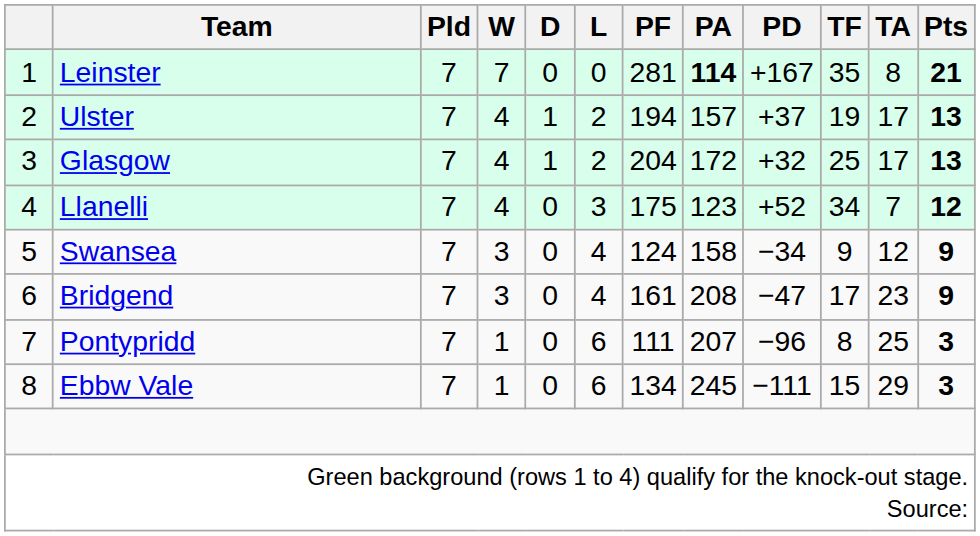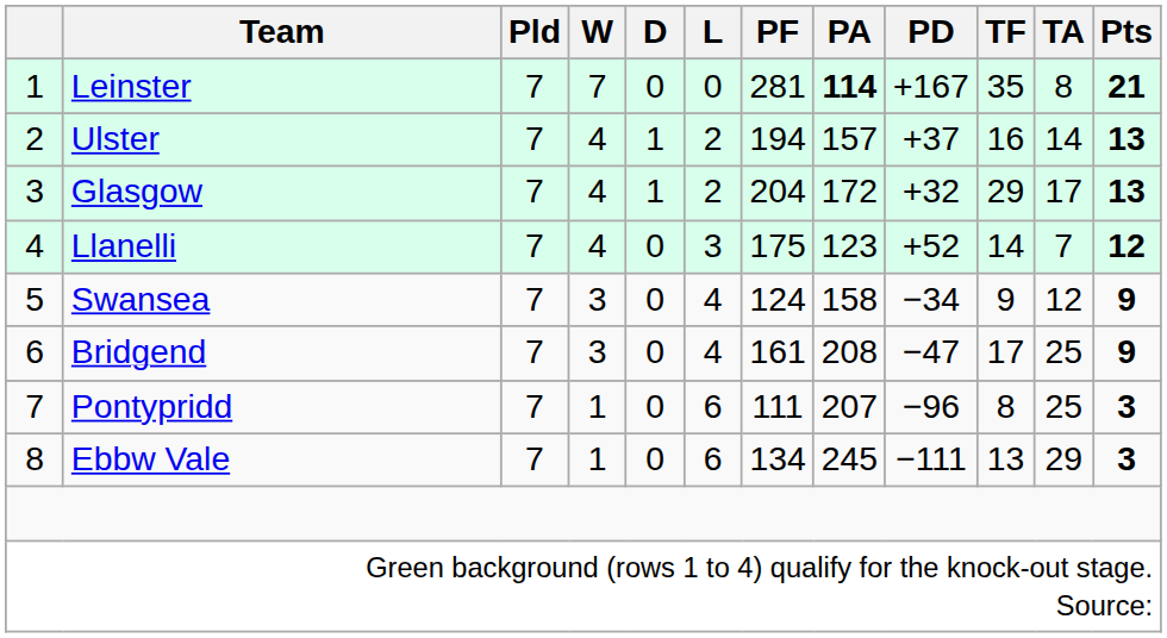Ulster | TF: 19 -> 16
Ulster | TA: 17 -> 14
Glasgow | TF: 25 -> 29
Llanelli | TF: 34 -> 14
Bridgend | TA: 23 -> 25
Ebbw Vale | TF: 15 -> 13
